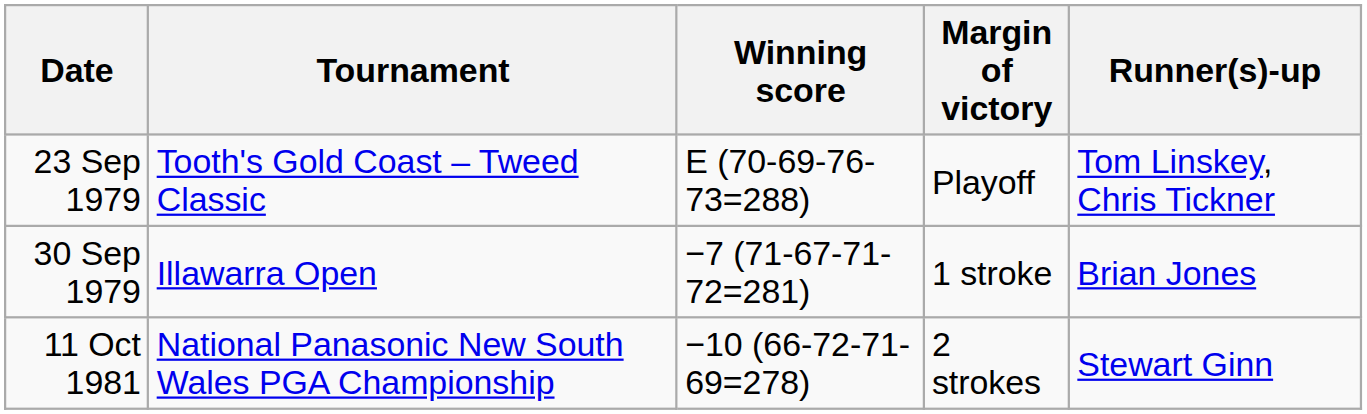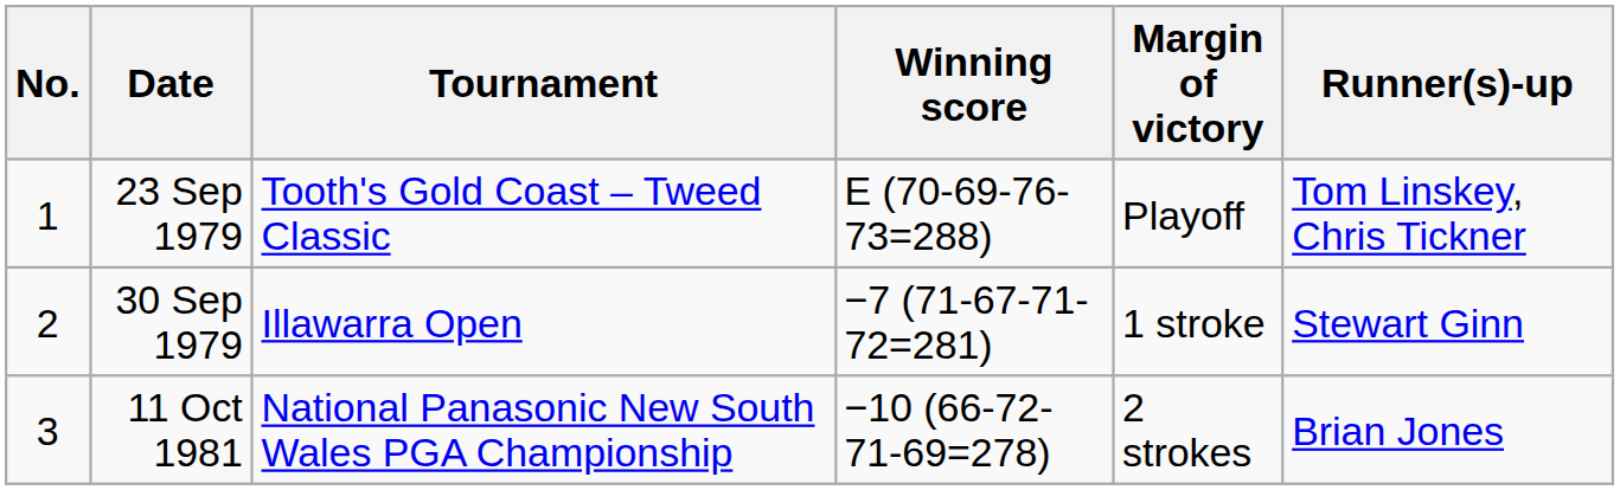+ column: No. | 1 | 2 | 3
30 Sep 1979 | Runner(s)-up: Brian Jones -> Stewart Ginn
11 Oct 1981 | Runner(s)-up: Stewart Ginn -> Brian Jones
